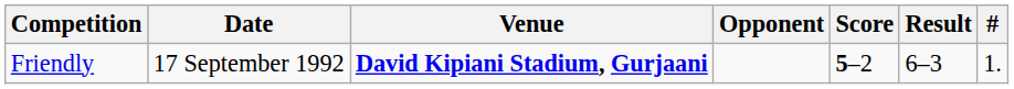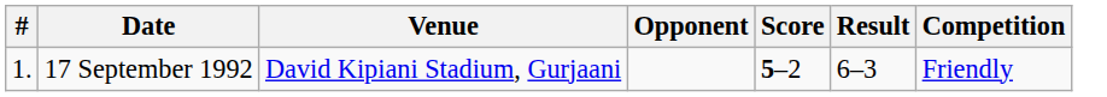columns swapped: # <-> Competition
17 September 1992 | Venue: bold -> normal
